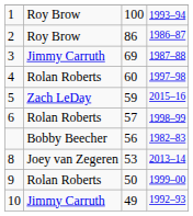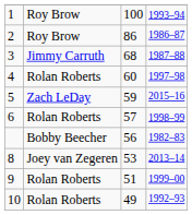3 | column 3: 69 -> 68
9 | column 3: 50 -> 51
10 | column 2: Jimmy Carruth -> Rolan Roberts
